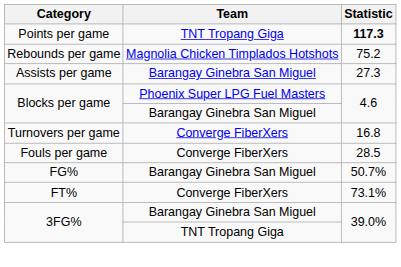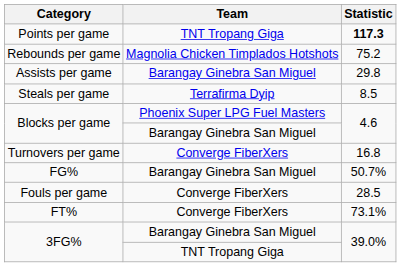Assists per game | Statistic: 27.3 -> 29.8
+ row: Steals per game | Terrafirma Dyip | 8.5
rows swapped: Fouls per game <-> FG%
